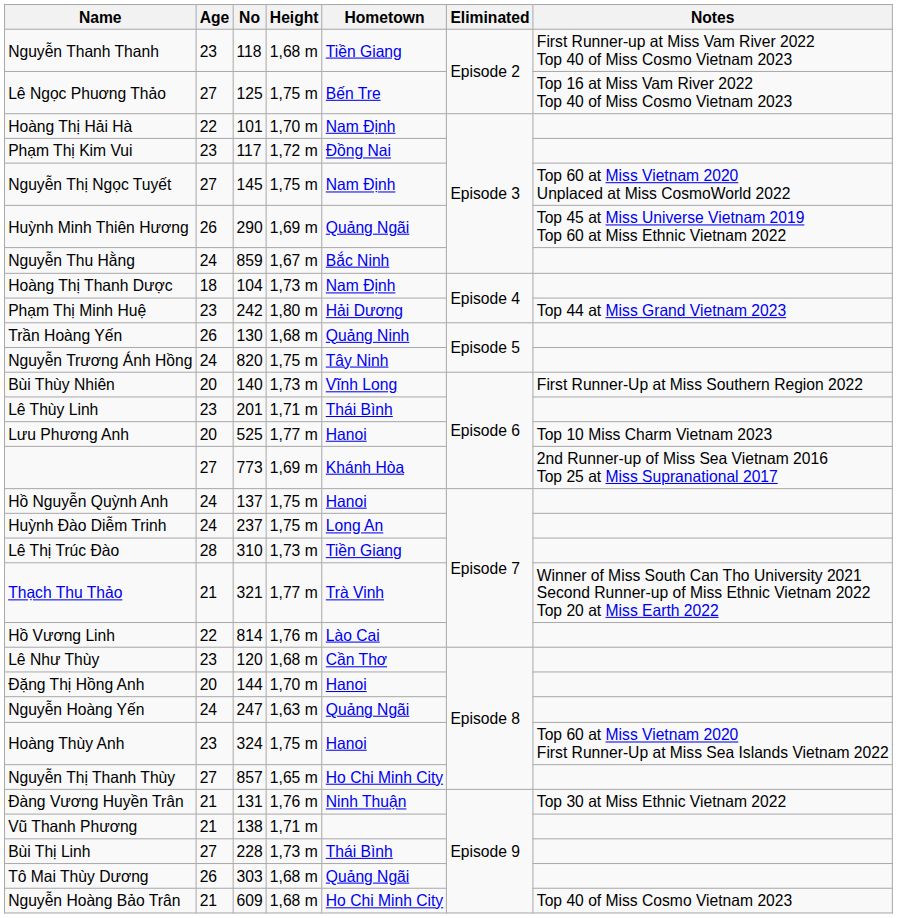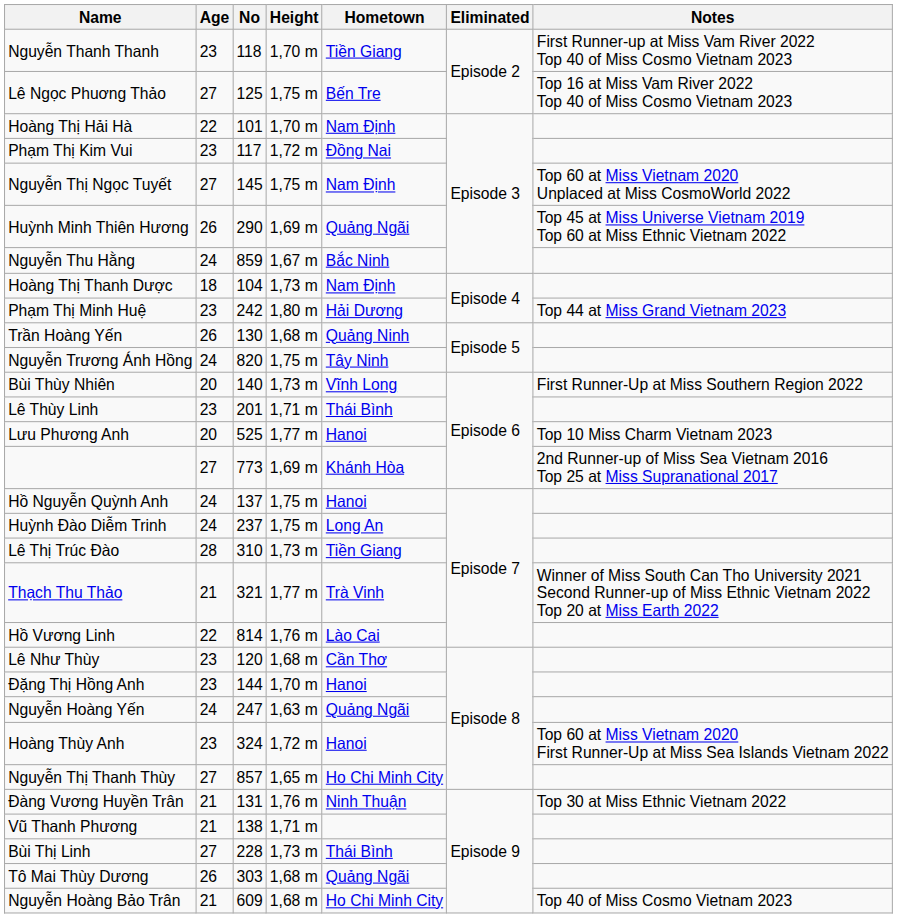Nguyễn Thanh Thanh | Height: 1,68 m -> 1,70 m
Đặng Thị Hồng Anh | Age: 20 -> 23
Hoàng Thùy Anh | Height: 1,75 m -> 1,72 m
